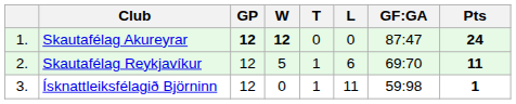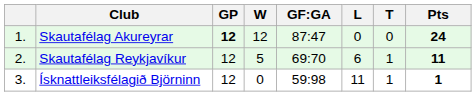columns swapped: T <-> GF:GA
Skautafélag Akureyrar | W: bold -> normal
